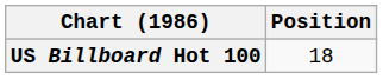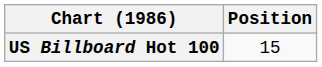US Billboard Hot 100 | Position: 18 -> 15
